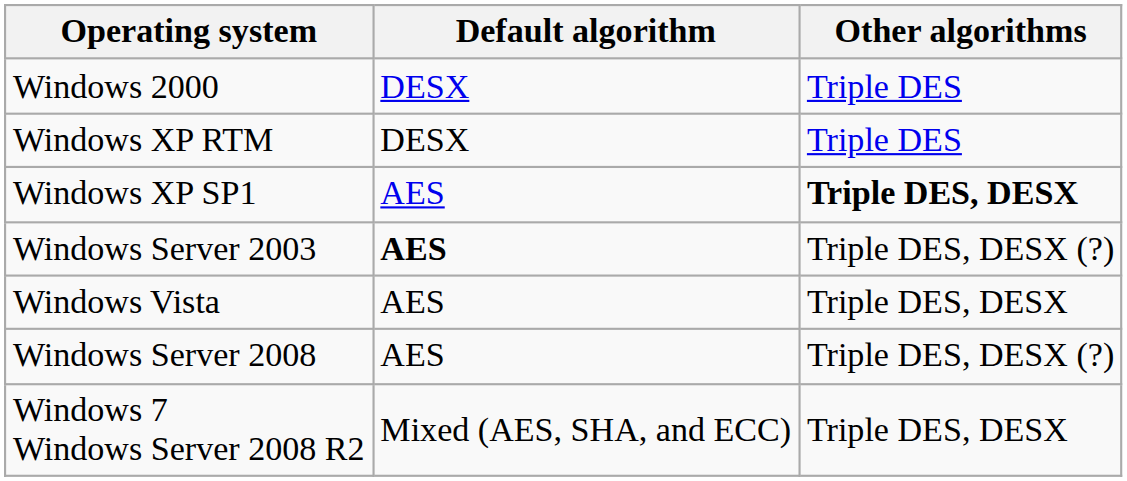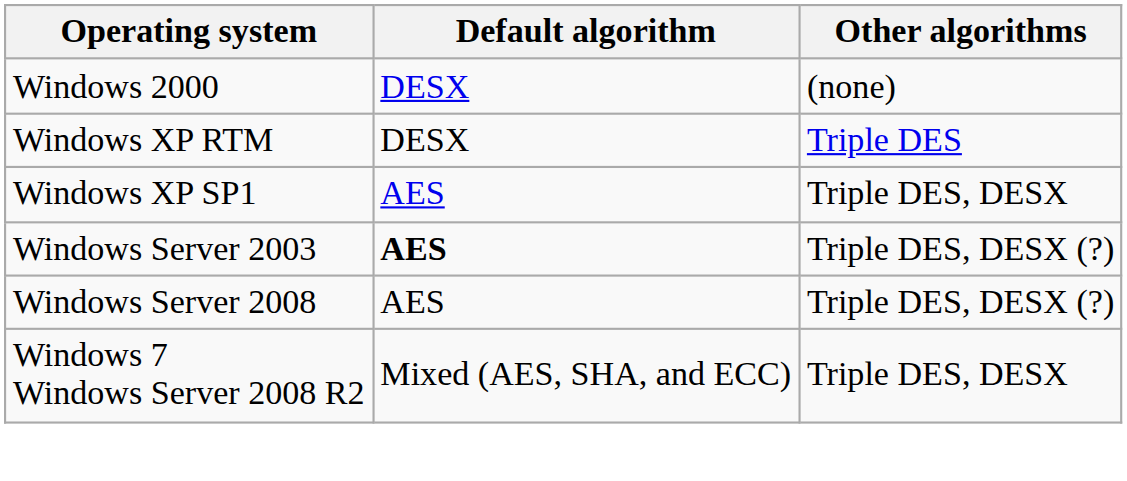Windows 2000 | Other algorithms: Triple DES -> (none)
Windows XP SP1 | Other algorithms: bold -> normal
- row: Windows Vista | AES | Triple DES, DESX
